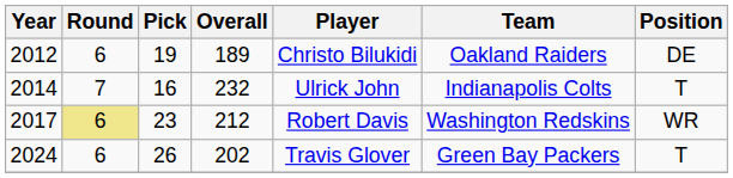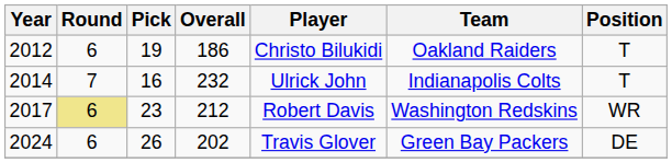2012 | Overall: 189 -> 186
2012 | Position: DE -> T
2024 | Position: T -> DE
